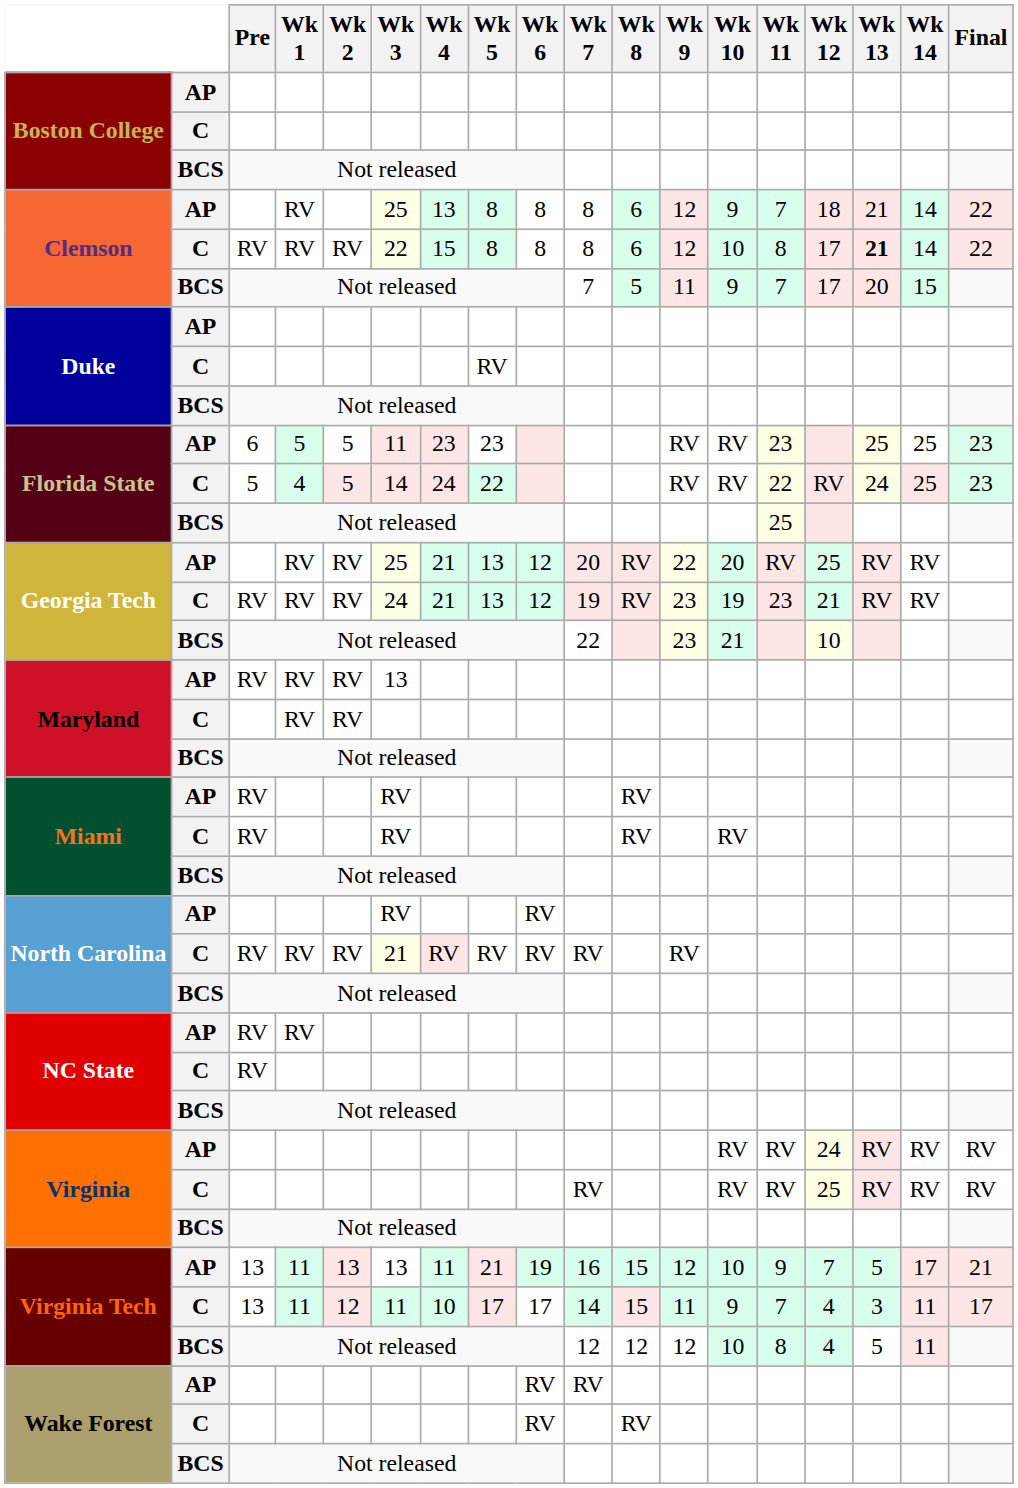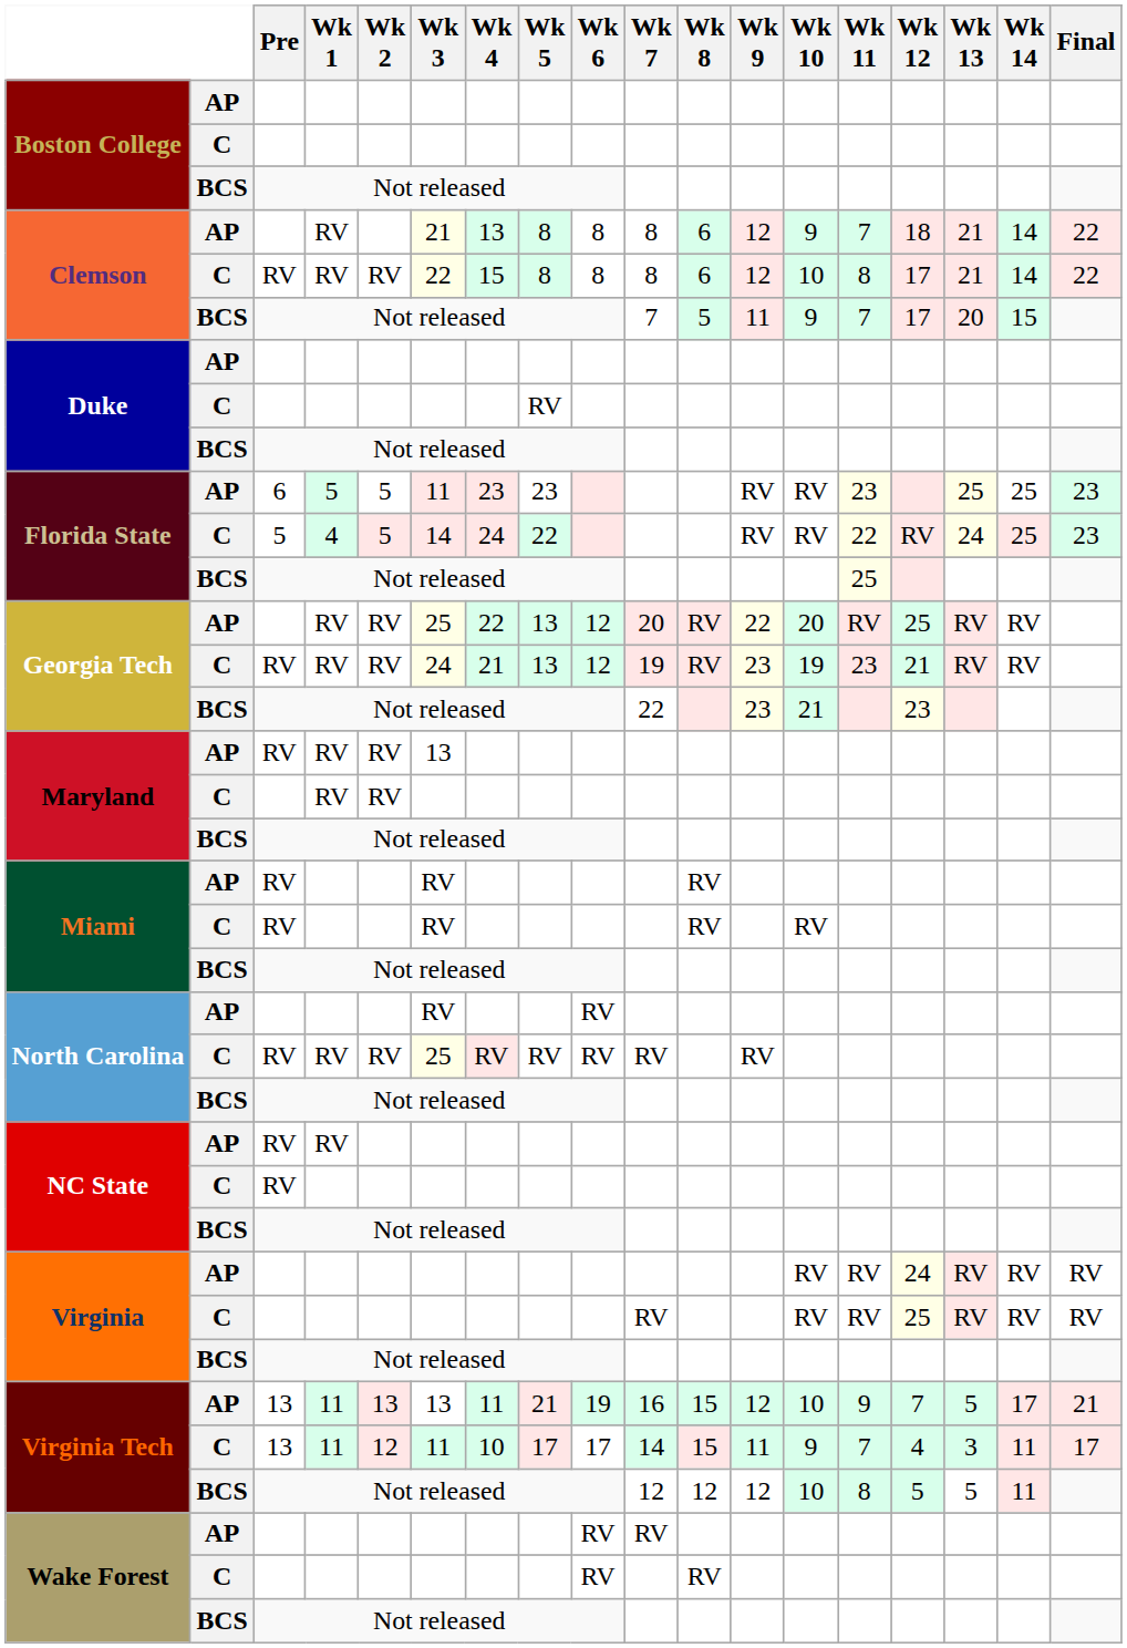Clemson / AP | Wk 3: 25 -> 21
Clemson / C | Wk 13: bold -> normal
Georgia Tech / AP | Wk 4: 21 -> 22
Georgia Tech / BCS | Wk 12: 10 -> 23
North Carolina / C | Wk 3: 21 -> 25
Virginia Tech / BCS | Wk 12: 4 -> 5
